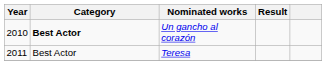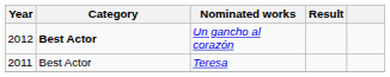Un gancho al corazón | Year: 2010 -> 2012
